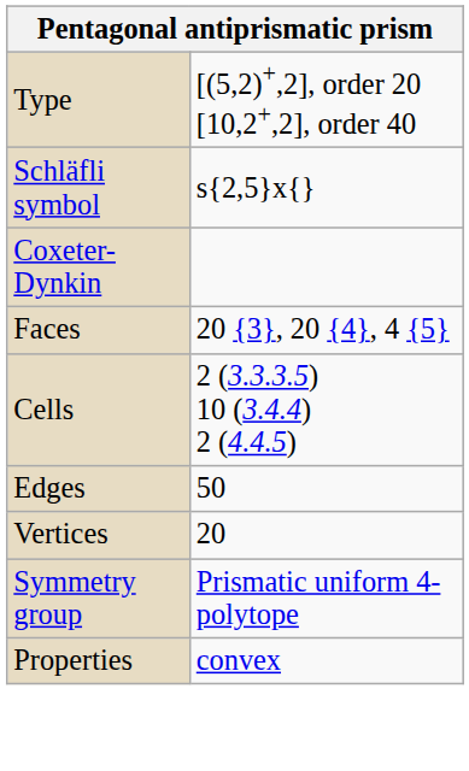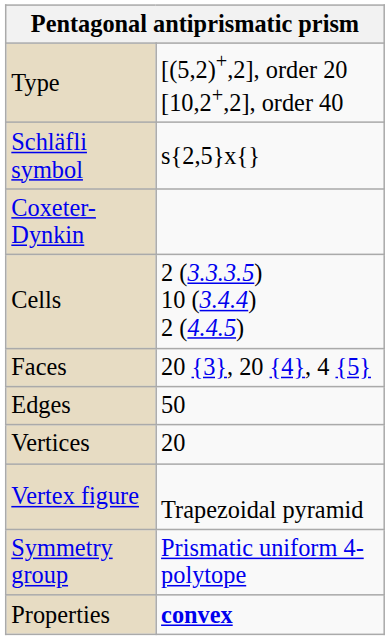rows swapped: Cells <-> Faces
+ row: Vertex figure | Trapezoidal pyramid
Properties | column 2: normal -> bold
